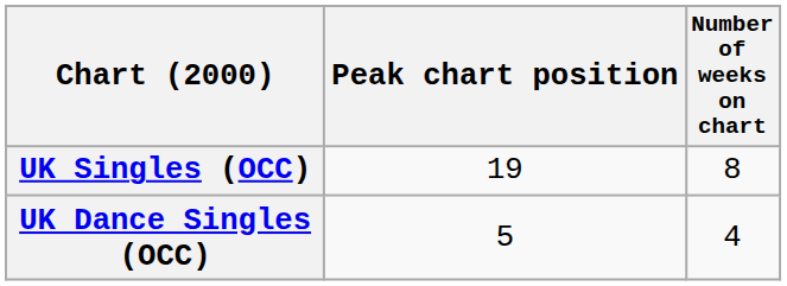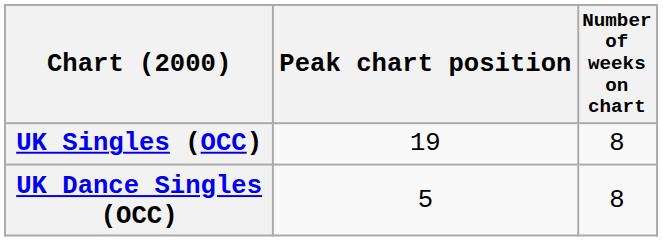UK Dance Singles (OCC) | Number of weeks on chart: 4 -> 8
